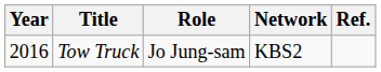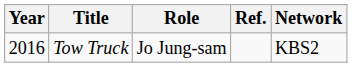columns swapped: Network <-> Ref.
